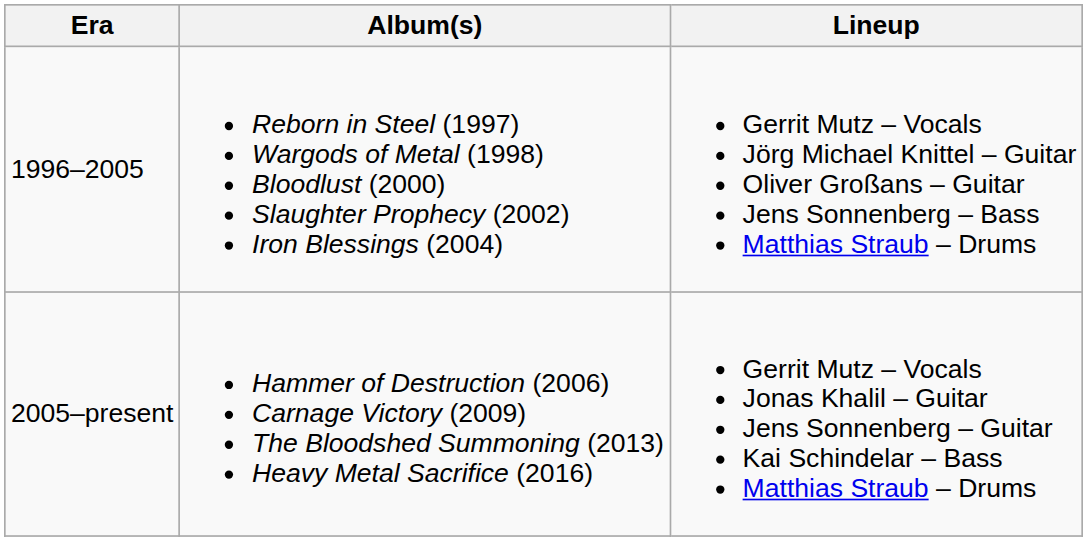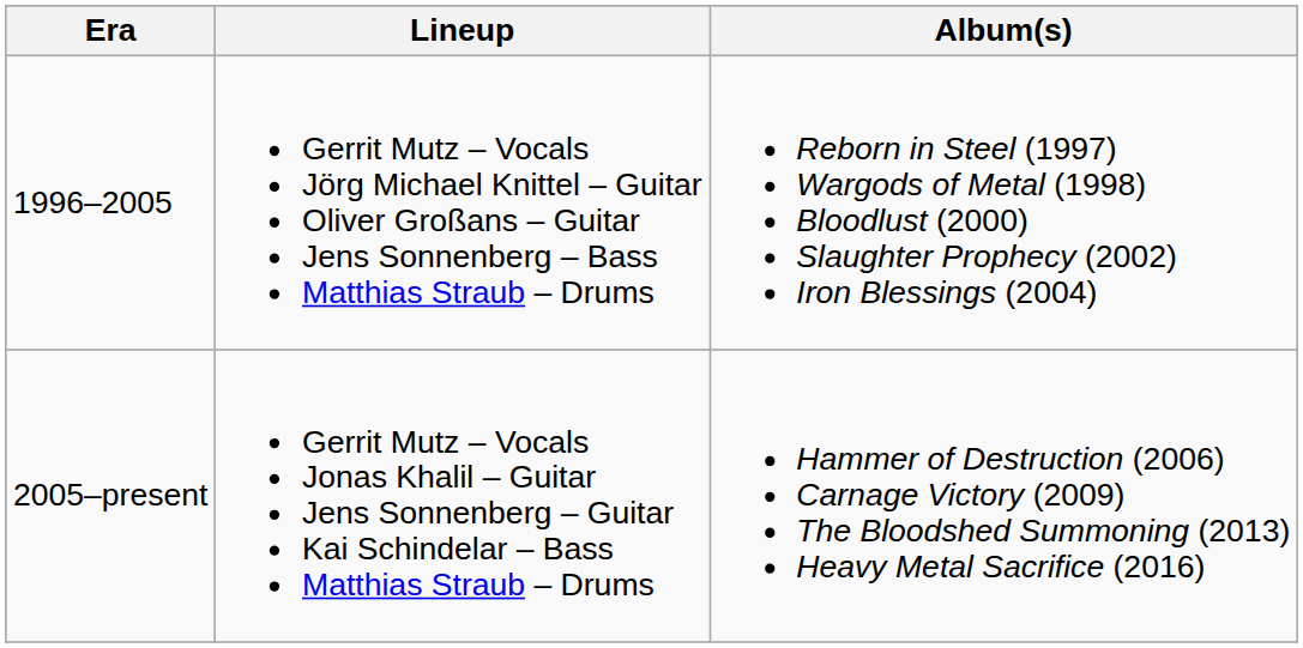columns swapped: Lineup <-> Album(s)
